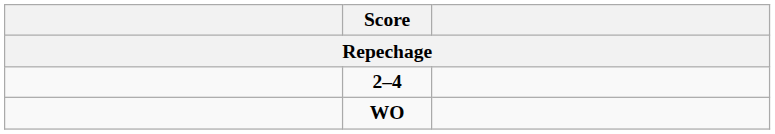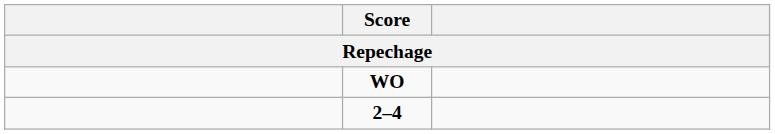rows swapped: 2–4 <-> WO
